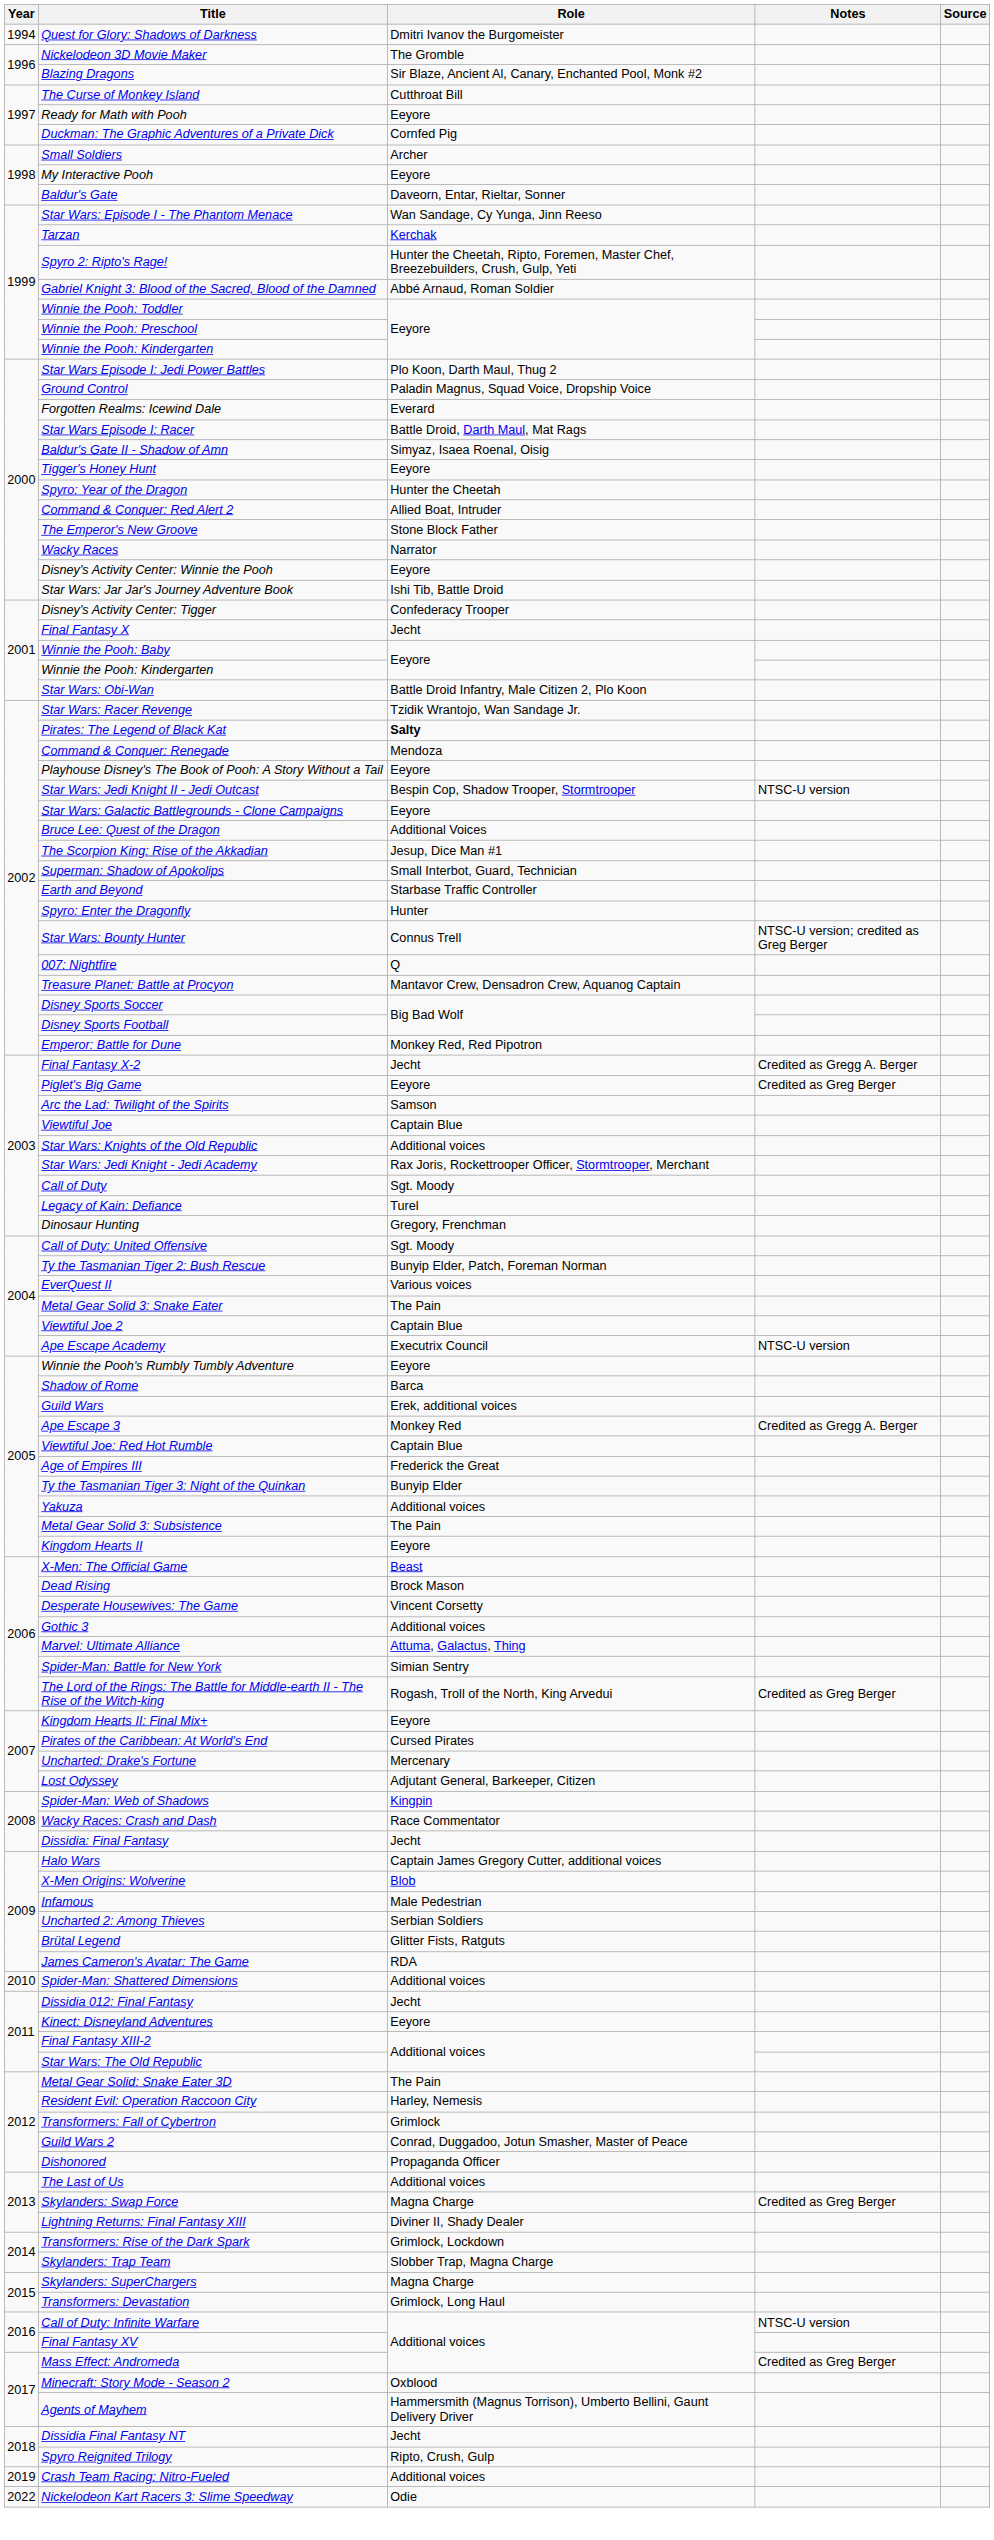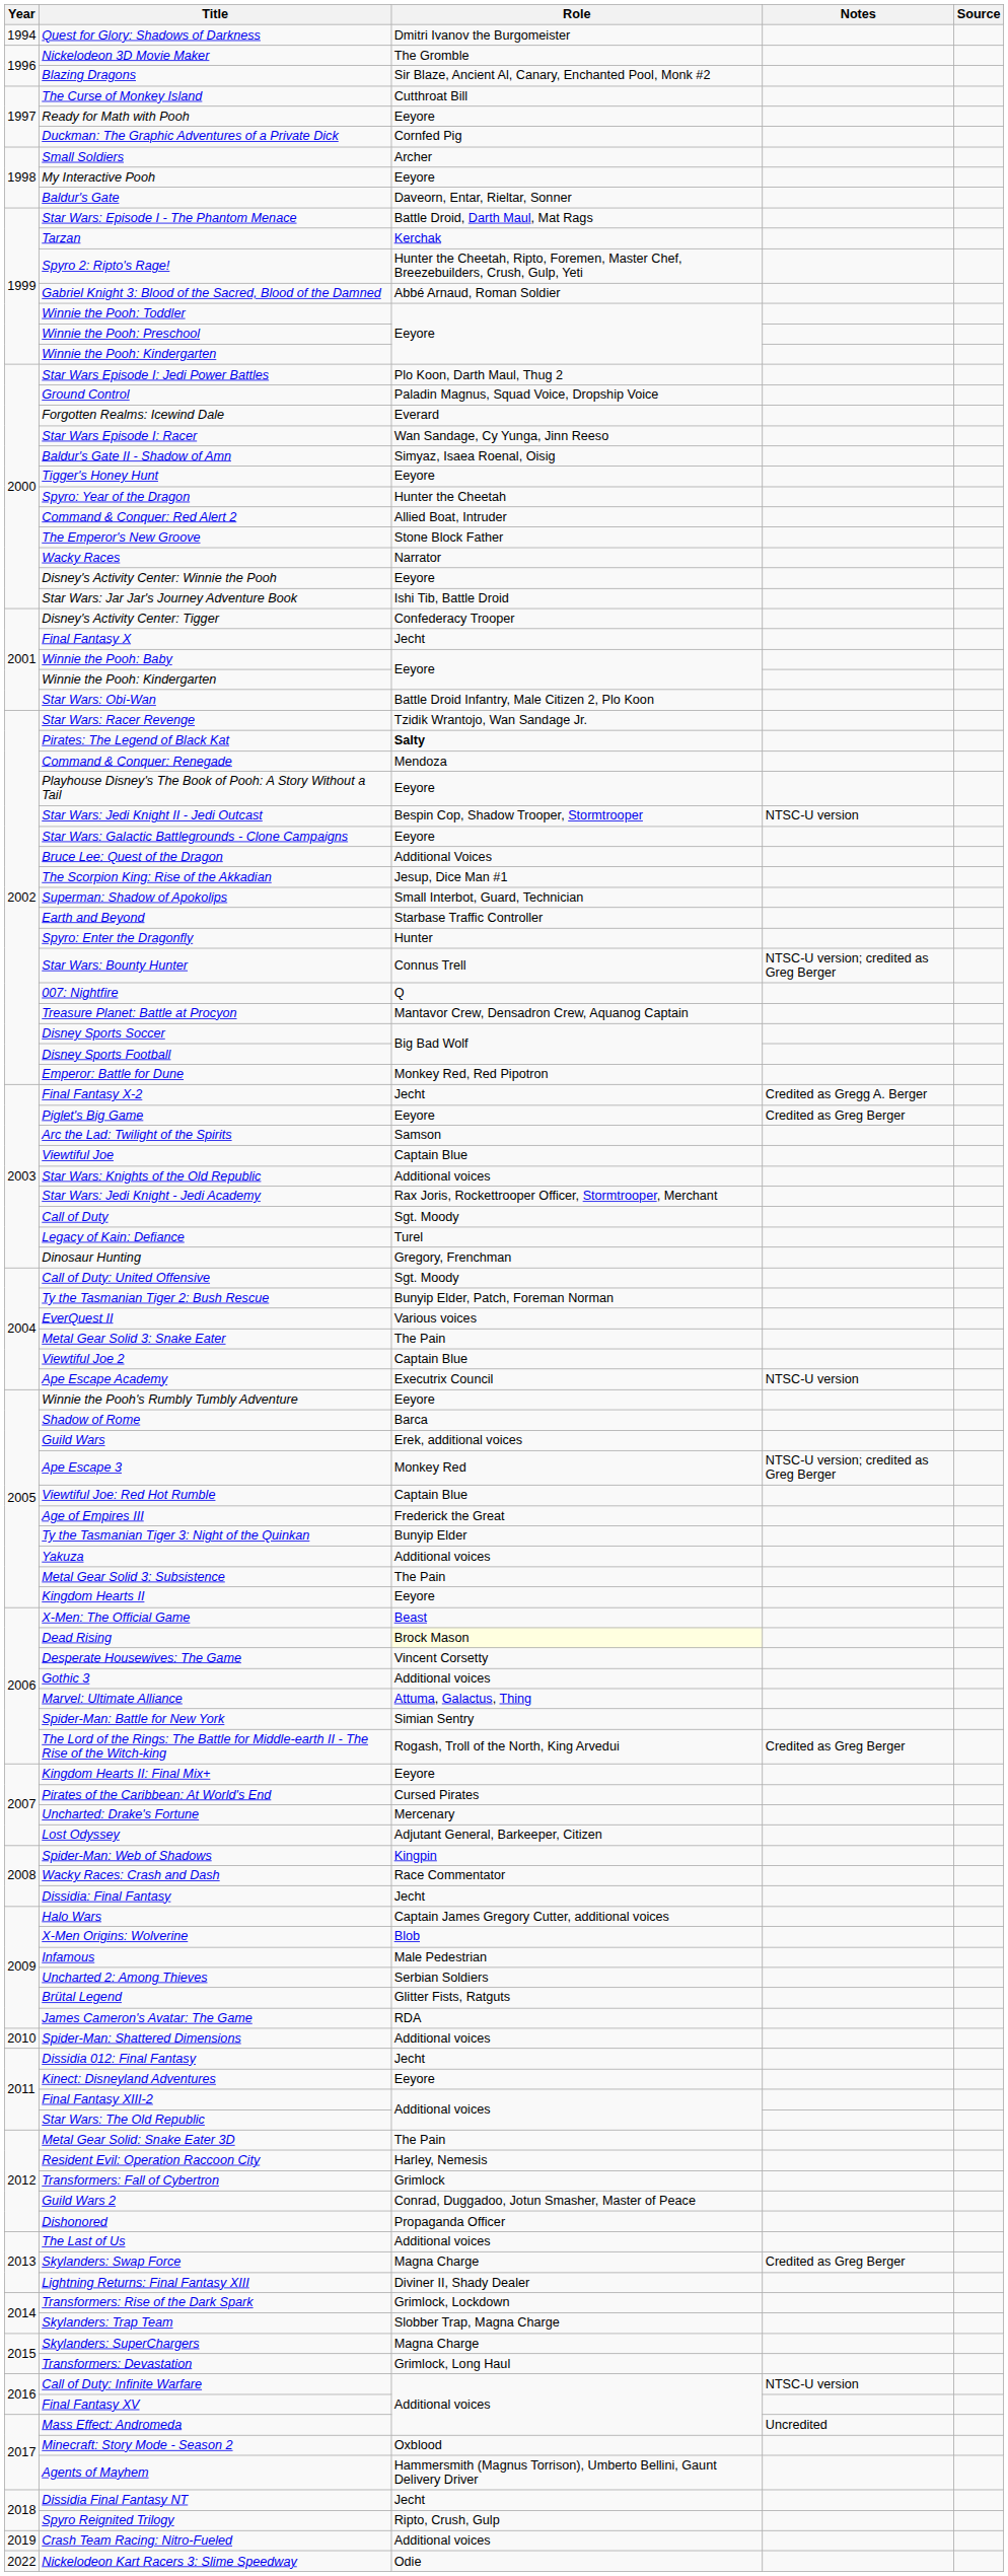Star Wars: Episode I - The Phantom Menace | Role: Wan Sandage, Cy Yunga, Jinn Reeso -> Battle Droid, Darth Maul, Mat Rags
Star Wars Episode I: Racer | Role: Battle Droid, Darth Maul, Mat Rags -> Wan Sandage, Cy Yunga, Jinn Reeso
Ape Escape 3 | Notes: Credited as Gregg A. Berger -> NTSC-U version; credited as Greg Berger
Dead Rising | Role: no background -> lightyellow background
Mass Effect: Andromeda | Notes: Credited as Greg Berger -> Uncredited
